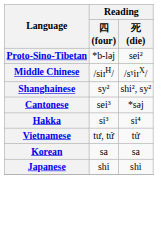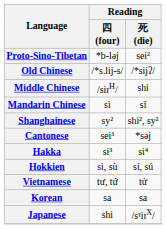+ row: Old Chinese | /*s.lij-s/ | /*sijʔ/
Middle Chinese | Reading / 死 (die): /sˠiɪX/ -> shi
+ row: Mandarin Chinese | sì | sǐ
+ row: Hokkien | sì, sù | sí, sú
Japanese | Reading / 死 (die): shi -> /sˠiɪX/
